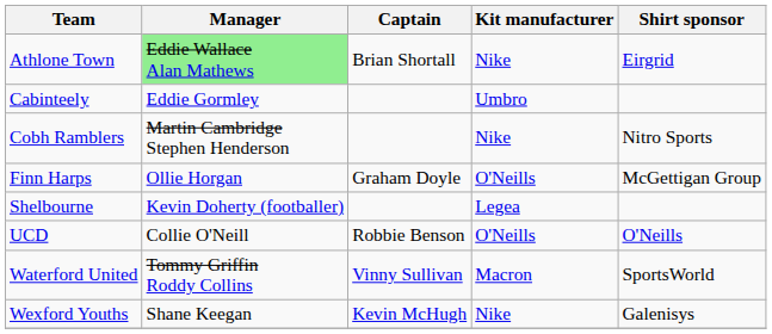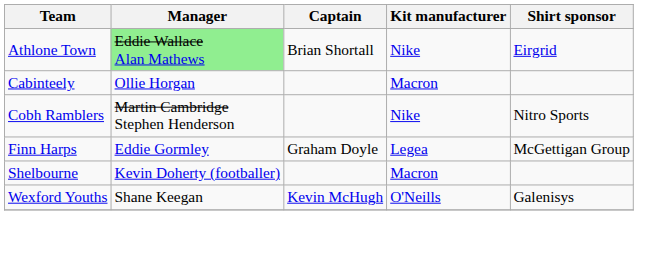Cabinteely | Manager: Eddie Gormley -> Ollie Horgan
Cabinteely | Kit manufacturer: Umbro -> Macron
Finn Harps | Manager: Ollie Horgan -> Eddie Gormley
Finn Harps | Kit manufacturer: O'Neills -> Legea
Shelbourne | Kit manufacturer: Legea -> Macron
- row: UCD | Collie O'Neill | Robbie Benson | O'Neills | O'Neills
- row: Waterford United | Tommy Griffin Roddy Collins | Vinny Sullivan | Macron | SportsWorld
Wexford Youths | Kit manufacturer: Nike -> O'Neills
